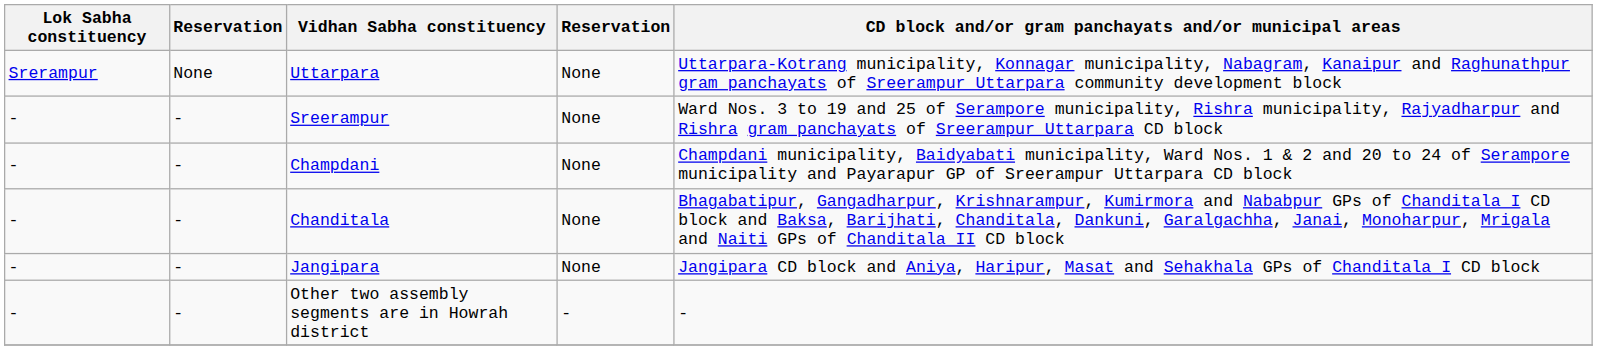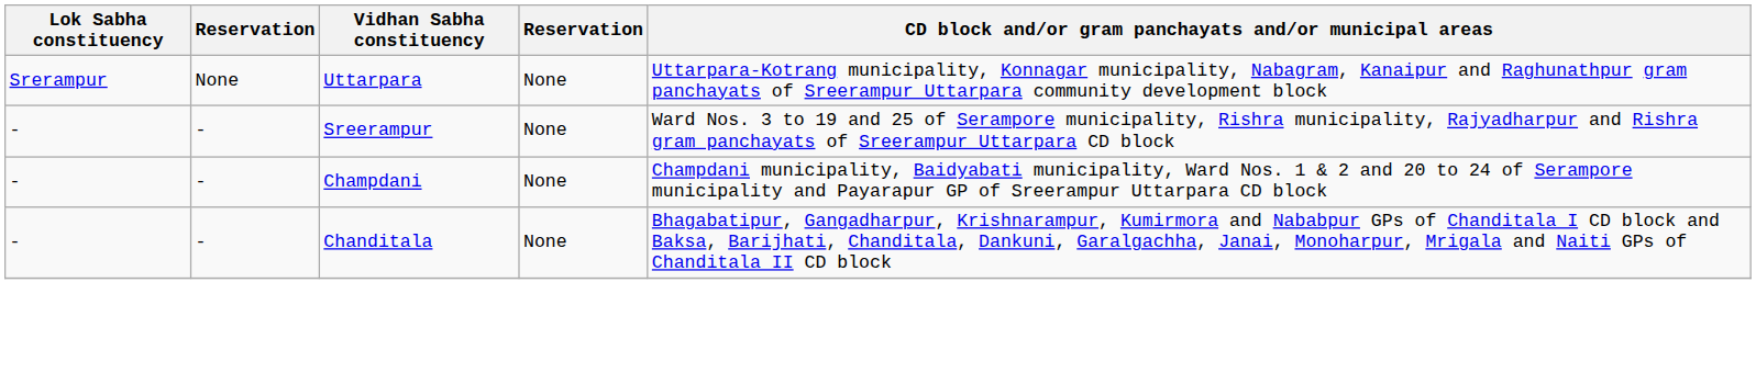- row: - | - | Jangipara | None | Jangipara CD block and Aniya, Haripur, Masat and Sehakhala GPs of Chanditala I CD block
- row: - | - | Other two assembly segments are in Howrah district | - | -
